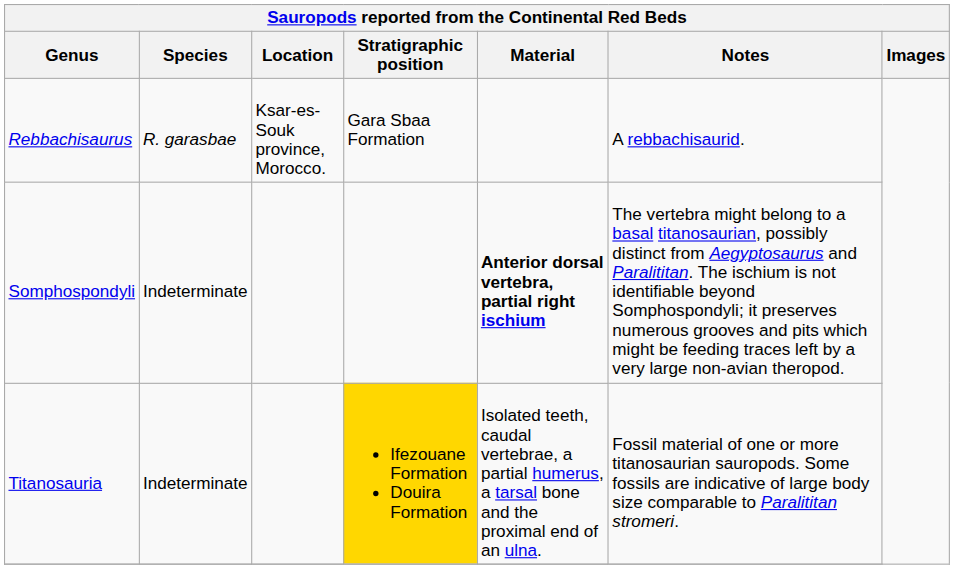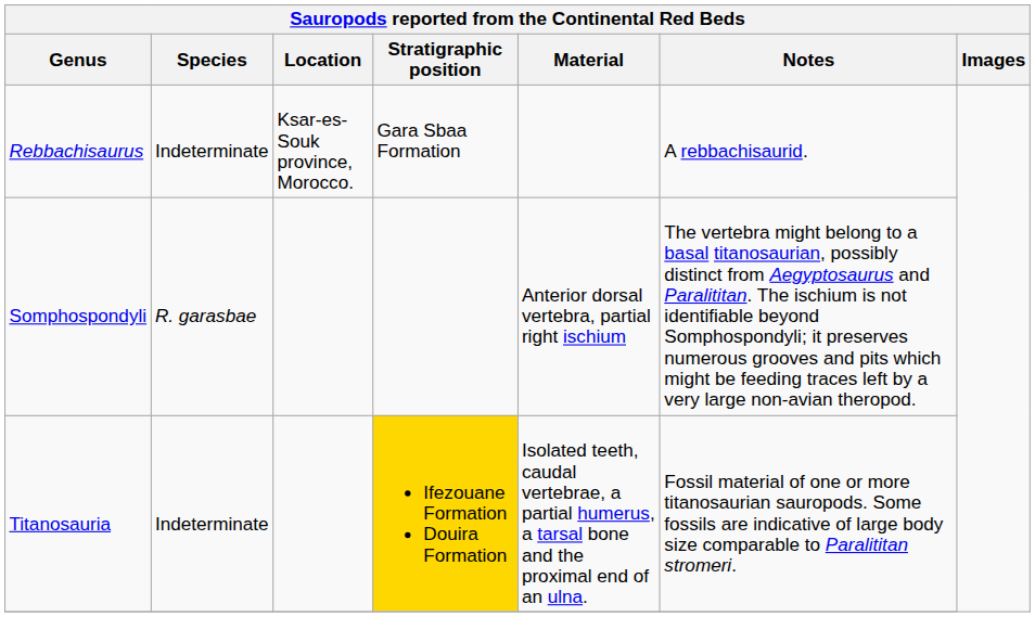Rebbachisaurus | Species: R. garasbae -> Indeterminate
Somphospondyli | Species: Indeterminate -> R. garasbae
Somphospondyli | Material: bold -> normal
